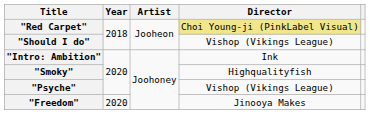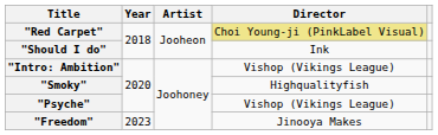"Should I do" | Director: Vishop (Vikings League) -> Ink
"Intro: Ambition" | Director: Ink -> Vishop (Vikings League)
"Freedom" | Year: 2020 -> 2023
